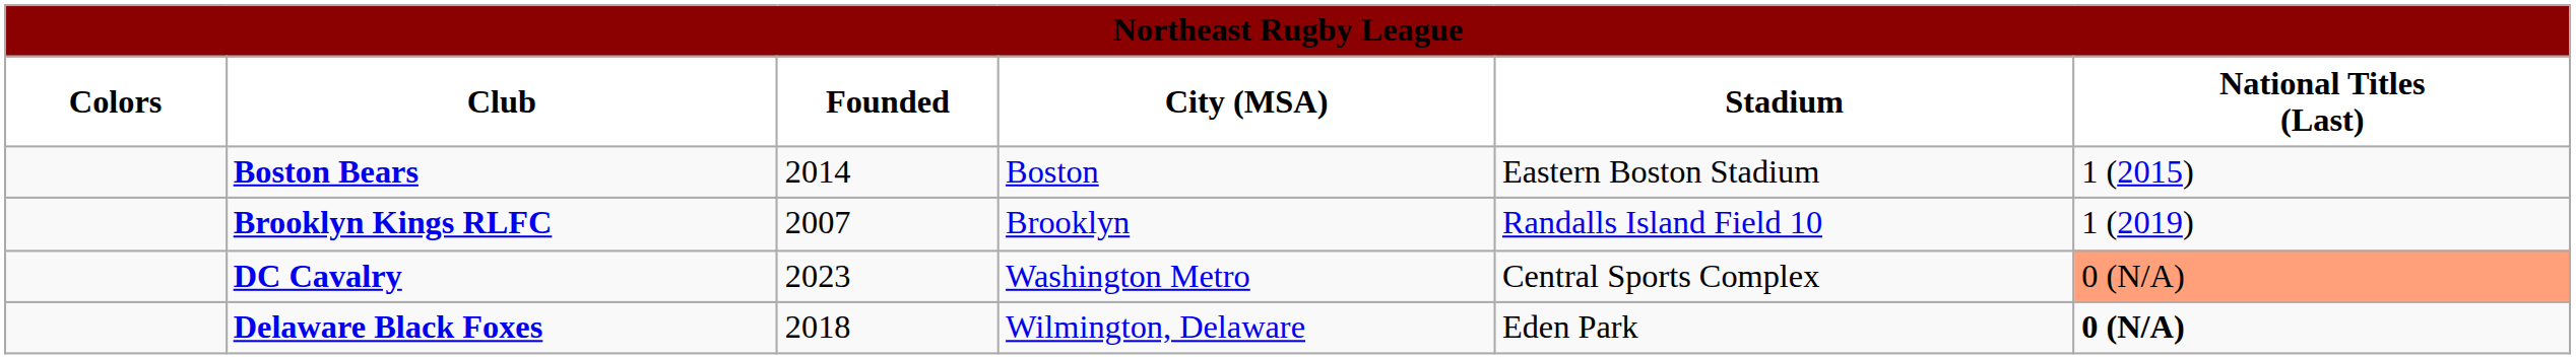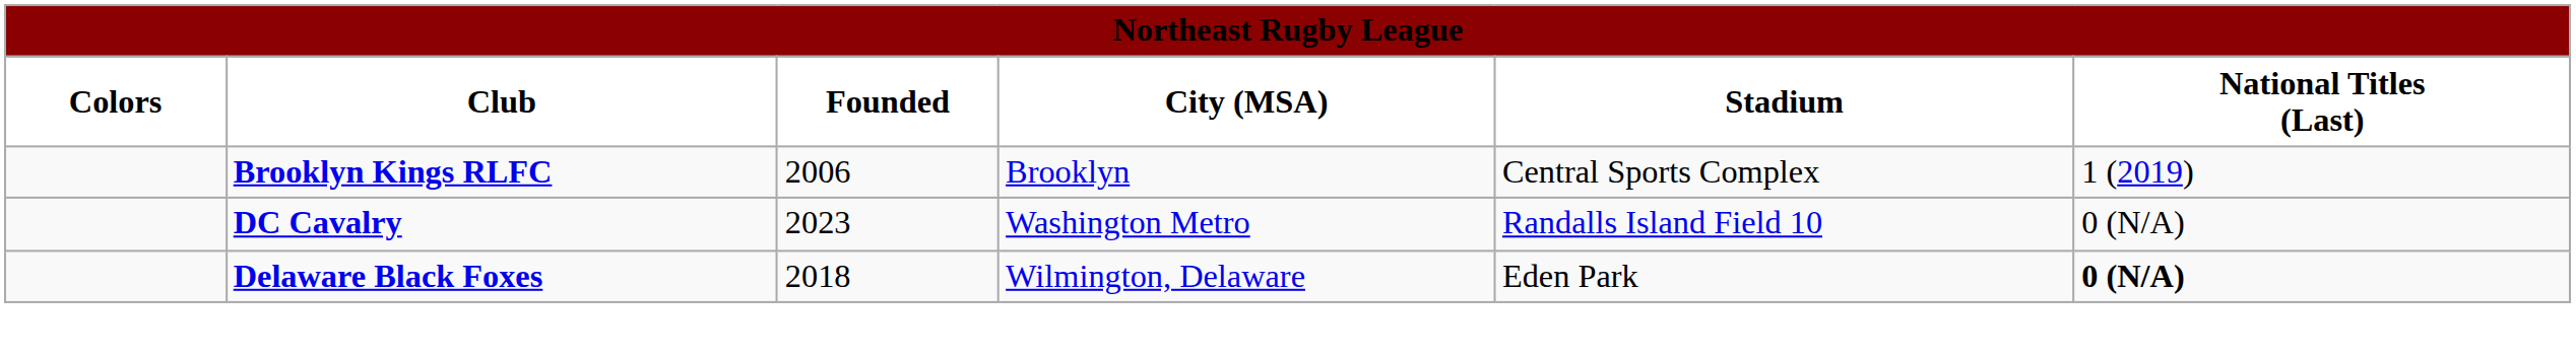- row: Boston Bears | 2014 | Boston | Eastern Boston Stadium | 1 (2015)
Brooklyn Kings RLFC | Founded: 2007 -> 2006
Brooklyn Kings RLFC | Stadium: Randalls Island Field 10 -> Central Sports Complex
DC Cavalry | Stadium: Central Sports Complex -> Randalls Island Field 10
DC Cavalry | National Titles (Last): lightsalmon background -> no background
